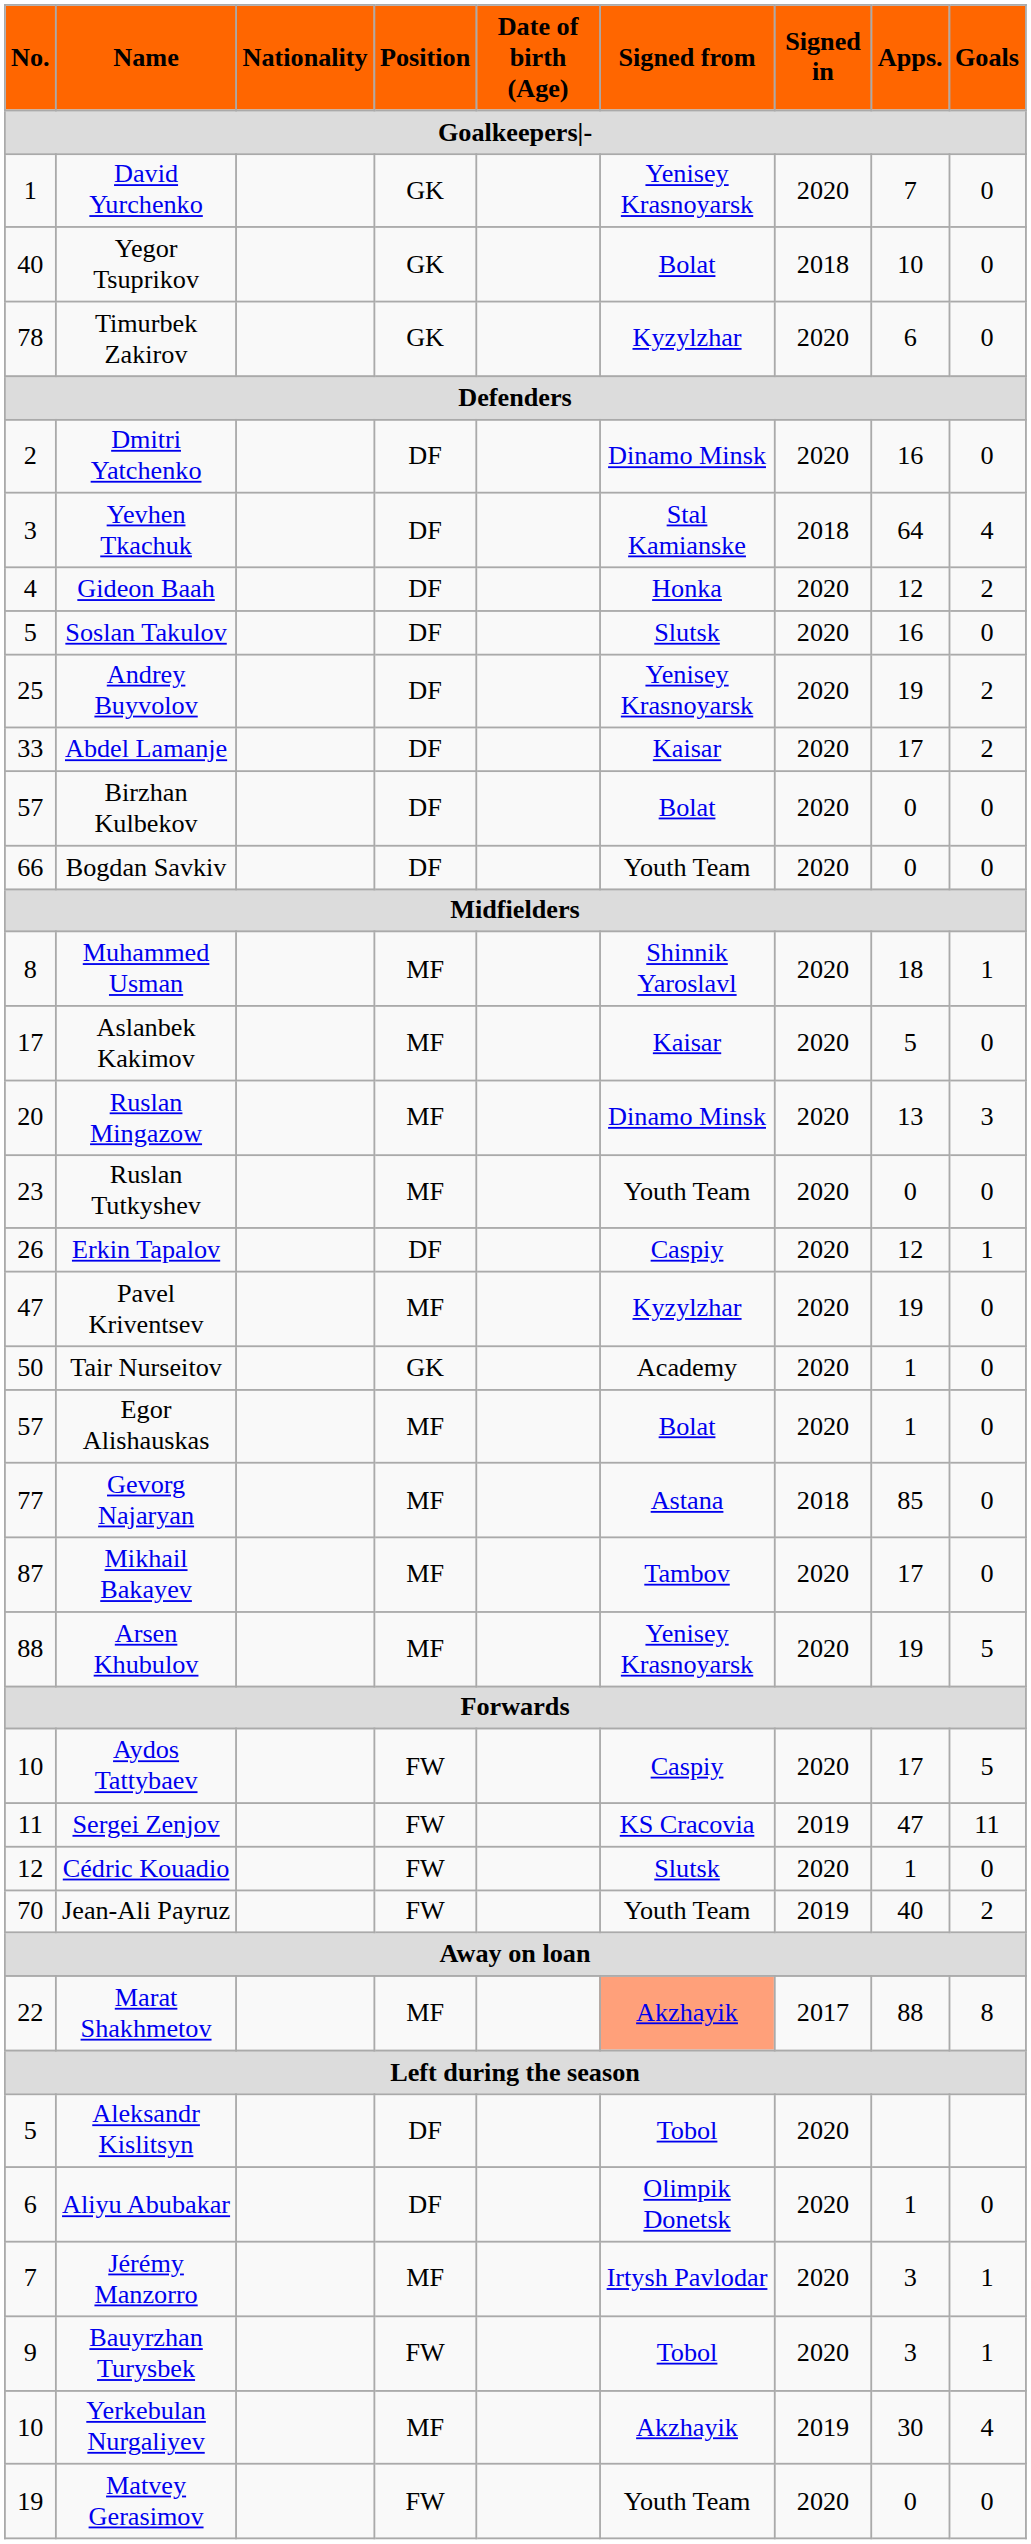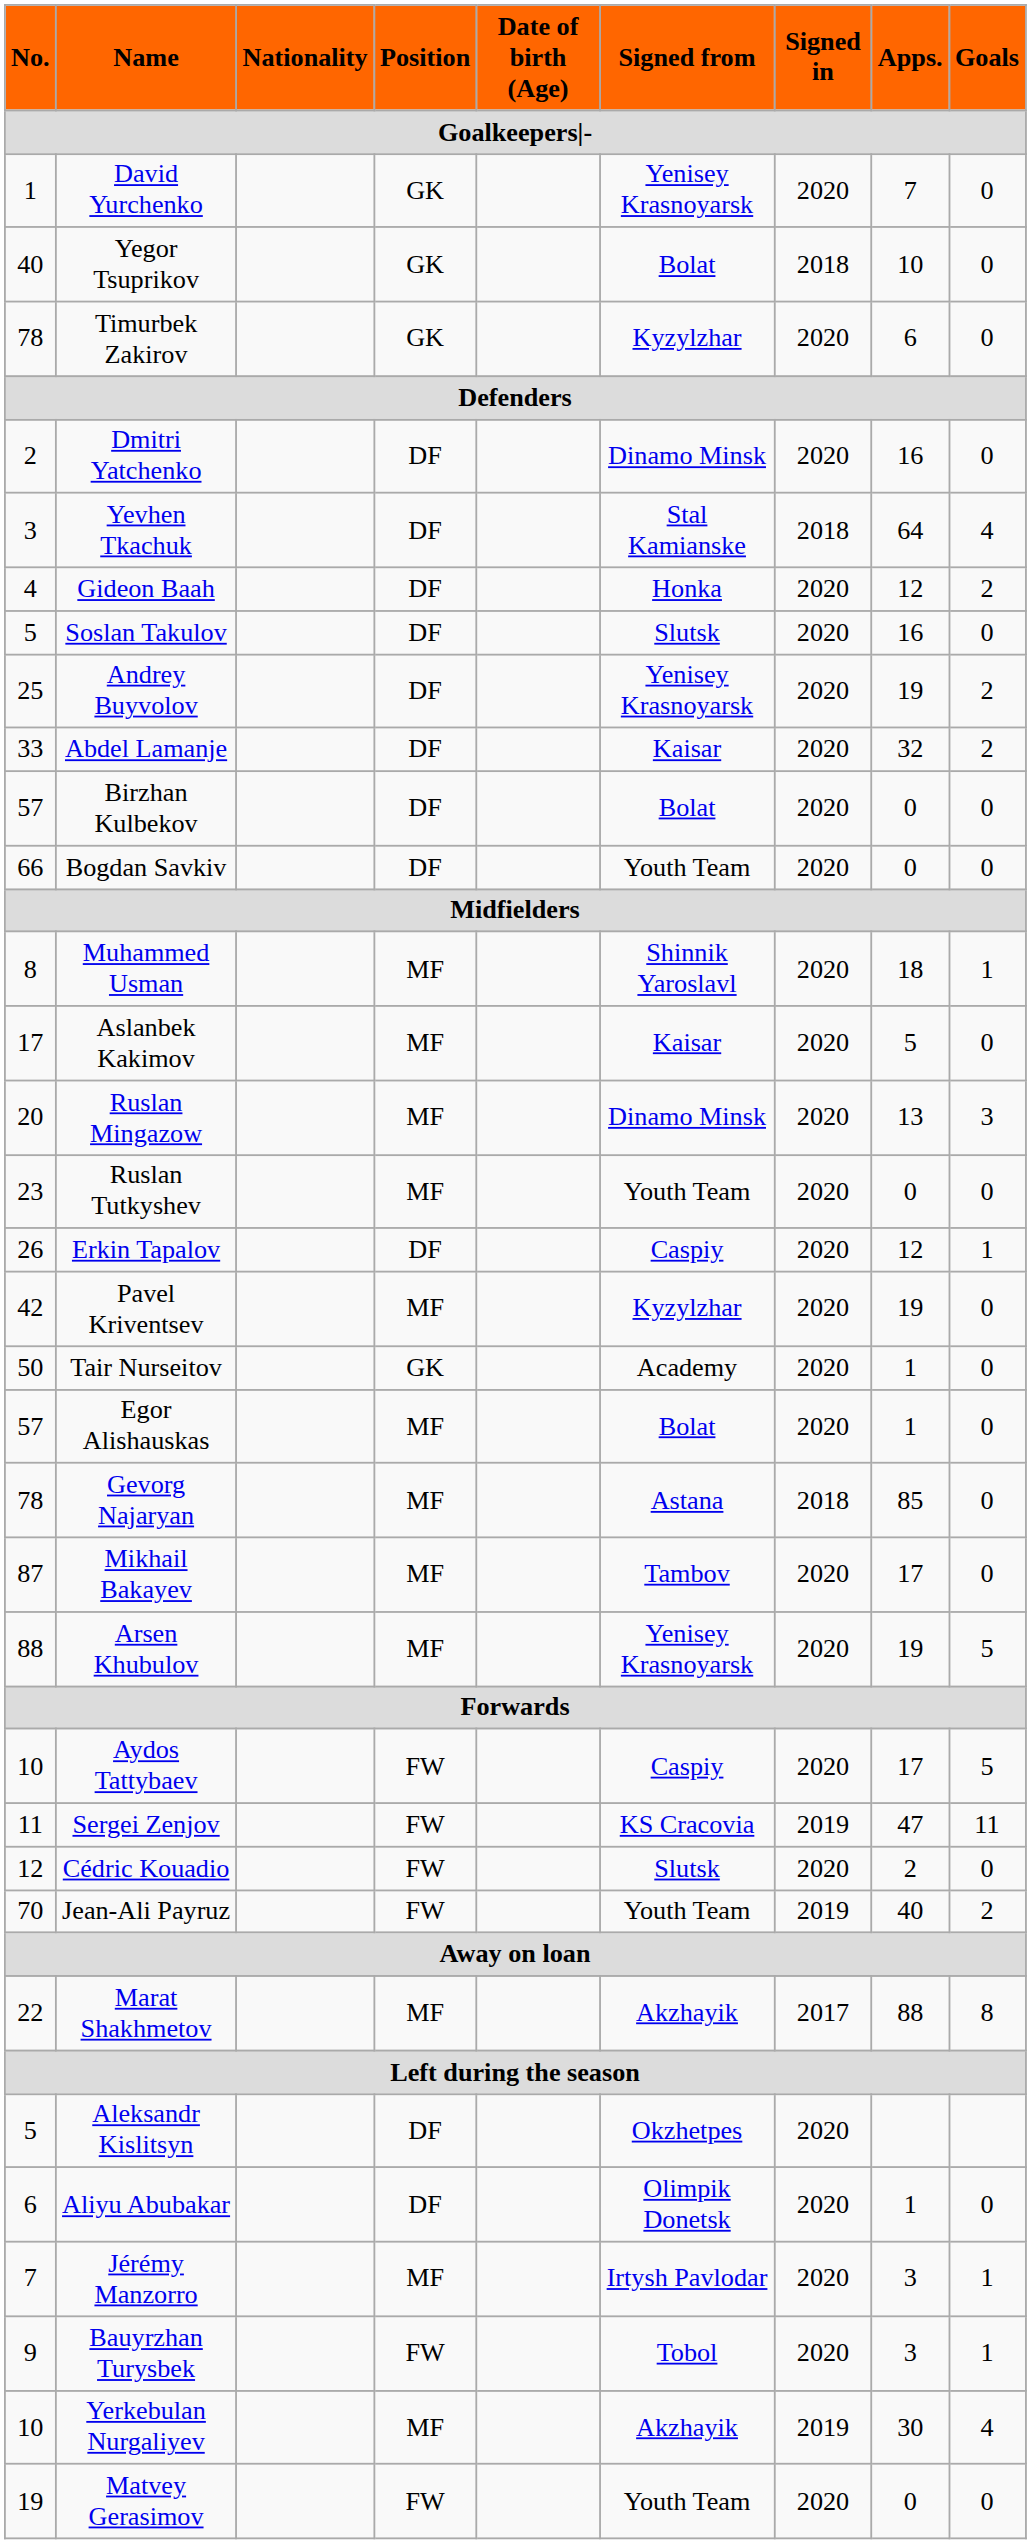Abdel Lamanje | Apps.: 17 -> 32
Pavel Kriventsev | No.: 47 -> 42
Gevorg Najaryan | No.: 77 -> 78
Cédric Kouadio | Apps.: 1 -> 2
Marat Shakhmetov | Signed from: lightsalmon background -> no background
Aleksandr Kislitsyn | Signed from: Tobol -> Okzhetpes
